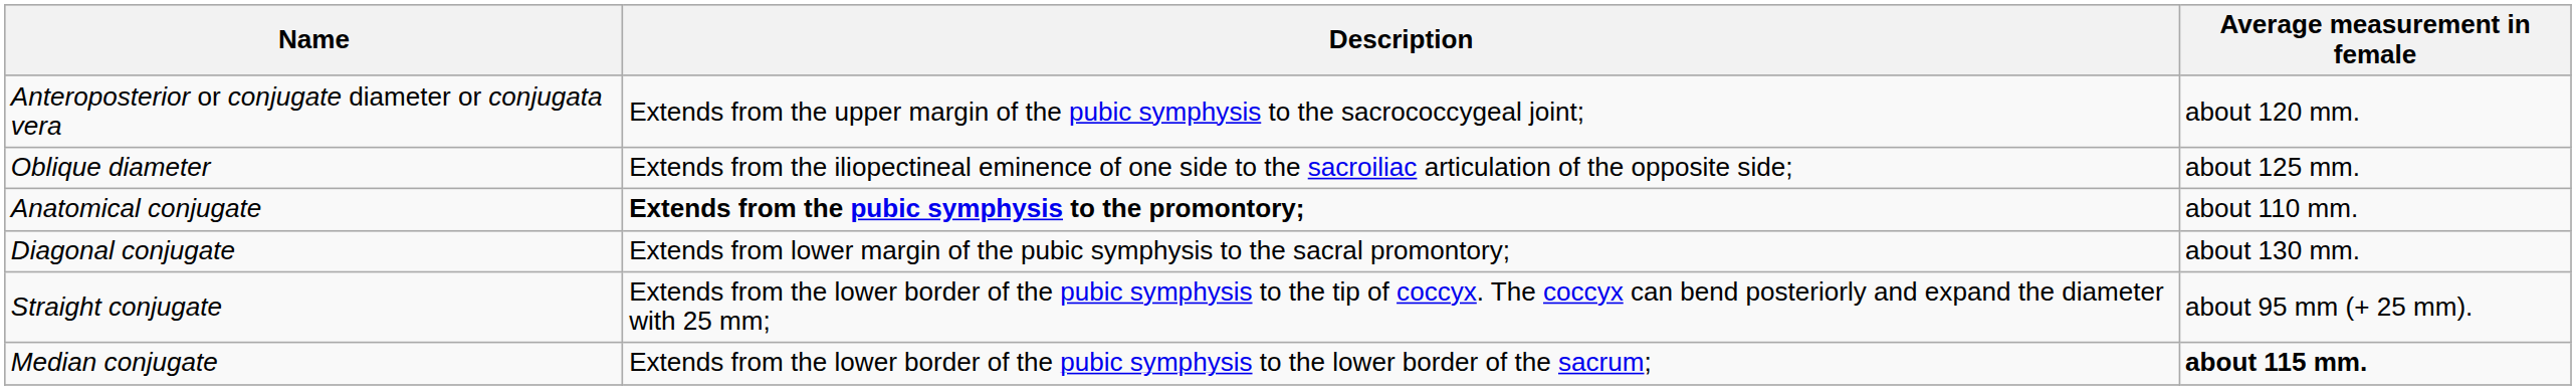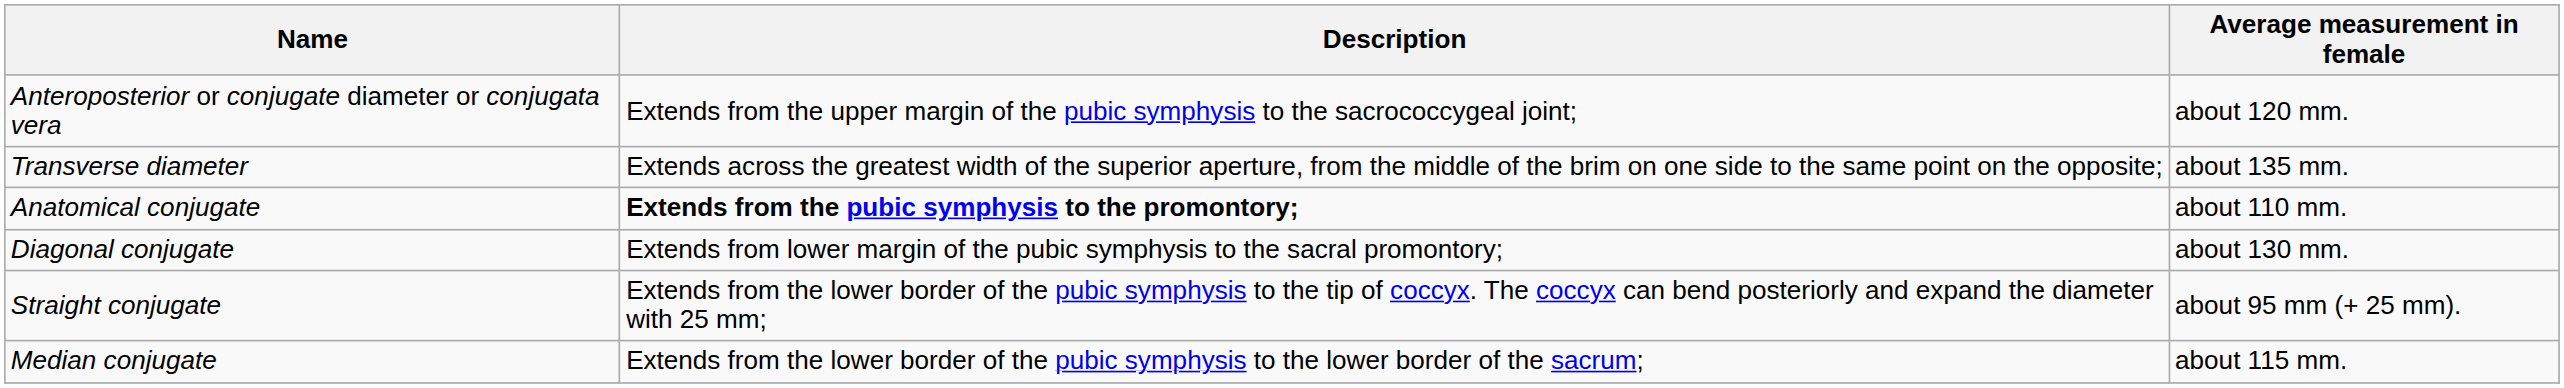+ row: Transverse diameter | Extends across the greatest width of the superior aperture, from the middle of the brim on one side to the same point on the opposite; | about 135 mm.
- row: Oblique diameter | Extends from the iliopectineal eminence of one side to the sacroiliac articulation of the opposite side; | about 125 mm.
Median conjugate | Average measurement in female: bold -> normal
